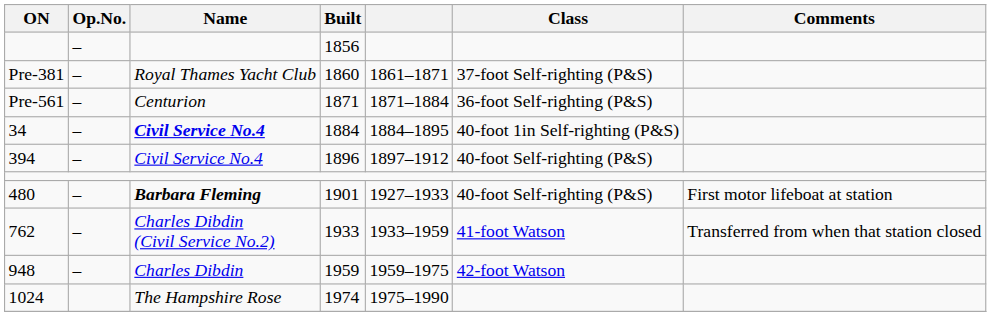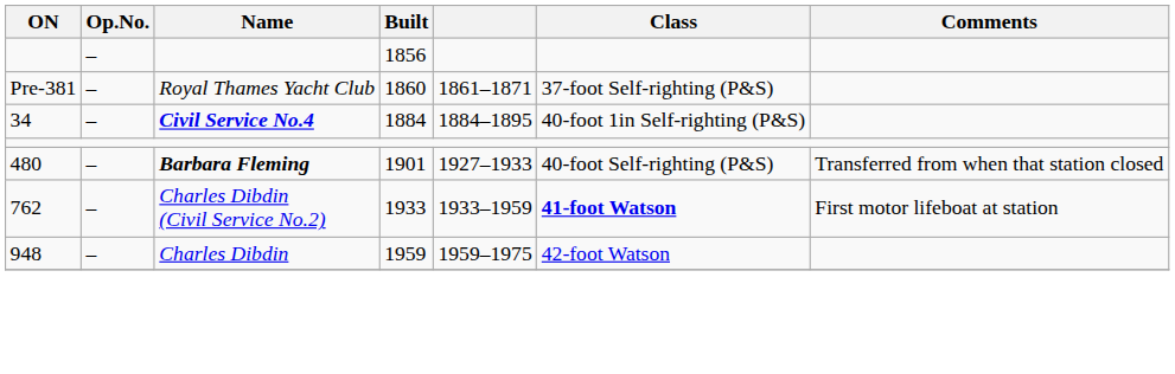- row: Pre-561 | – | Centurion | 1871 | 1871–1884 | 36-foot Self-righting (P&S)
- row: 394 | – | Civil Service No.4 | 1896 | 1897–1912 | 40-foot Self-righting (P&S)
1901 | Comments: First motor lifeboat at station -> Transferred from when that station closed
1933 | Class: normal -> bold
1933 | Comments: Transferred from when that station closed -> First motor lifeboat at station
- row: 1024 | The Hampshire Rose | 1974 | 1975–1990
